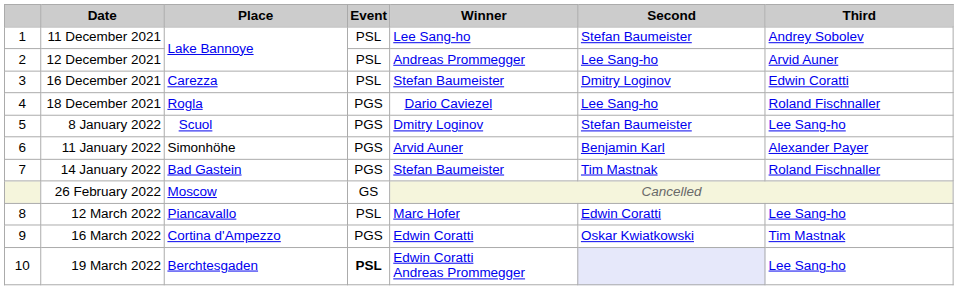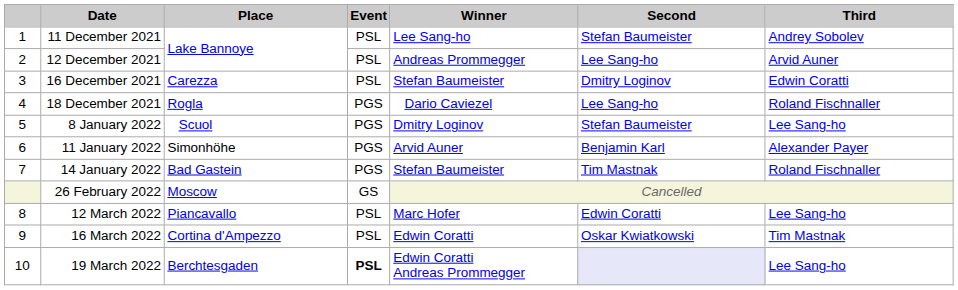16 March 2022 | Event: PGS -> PSL
